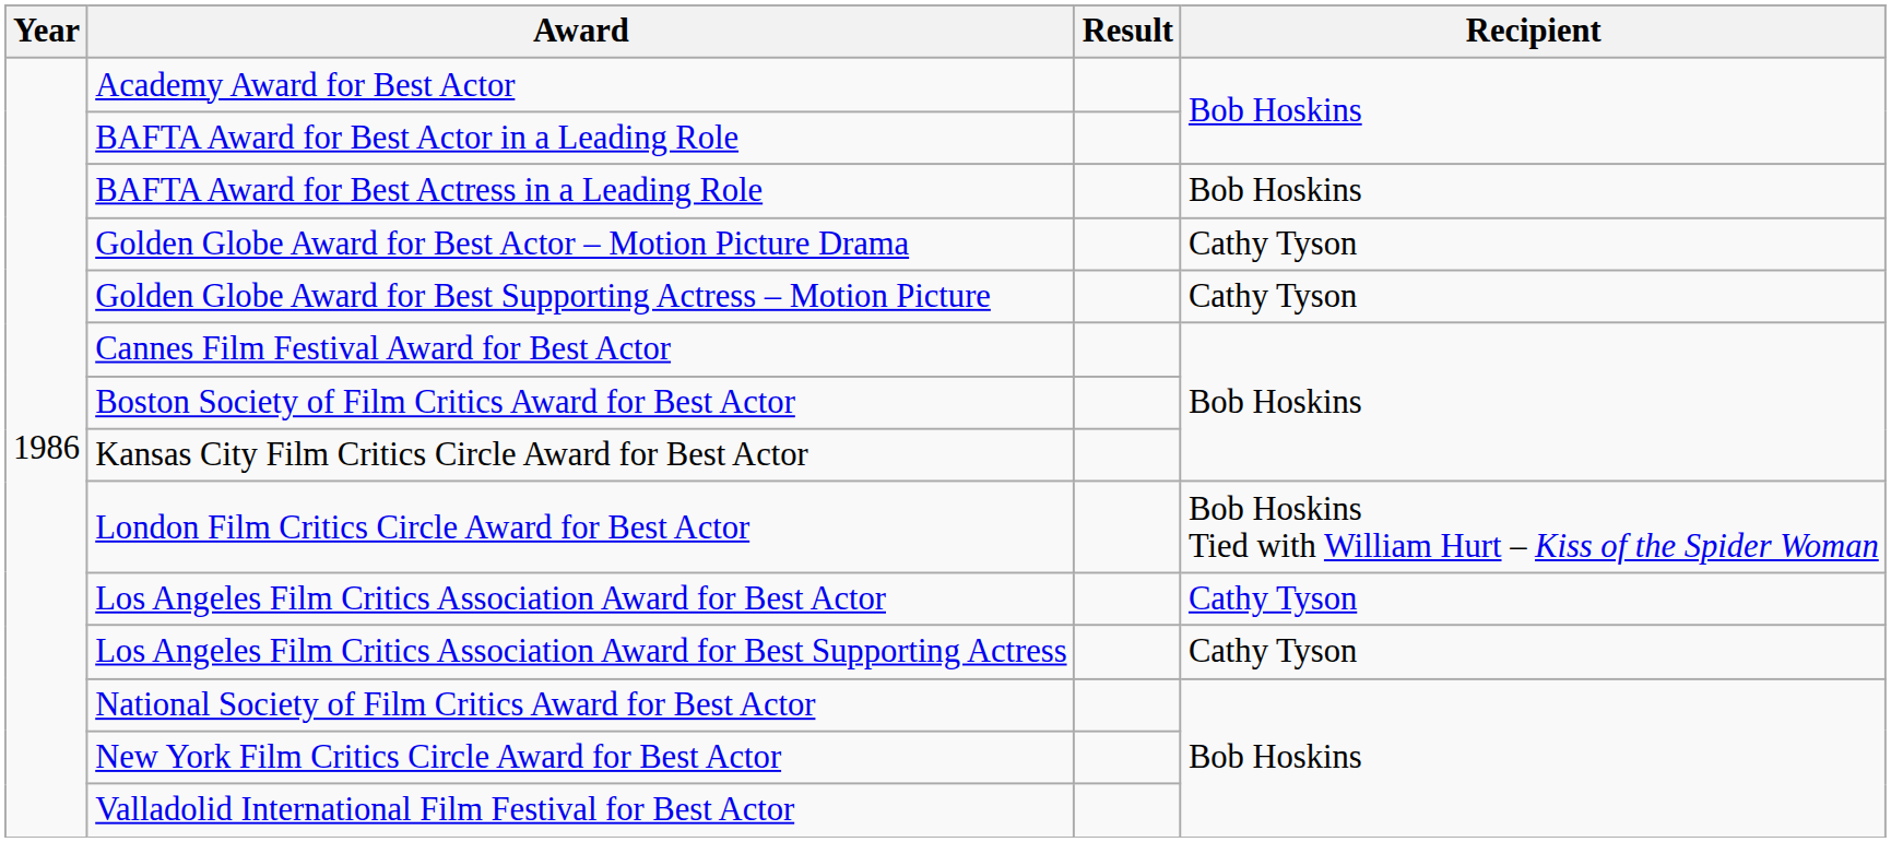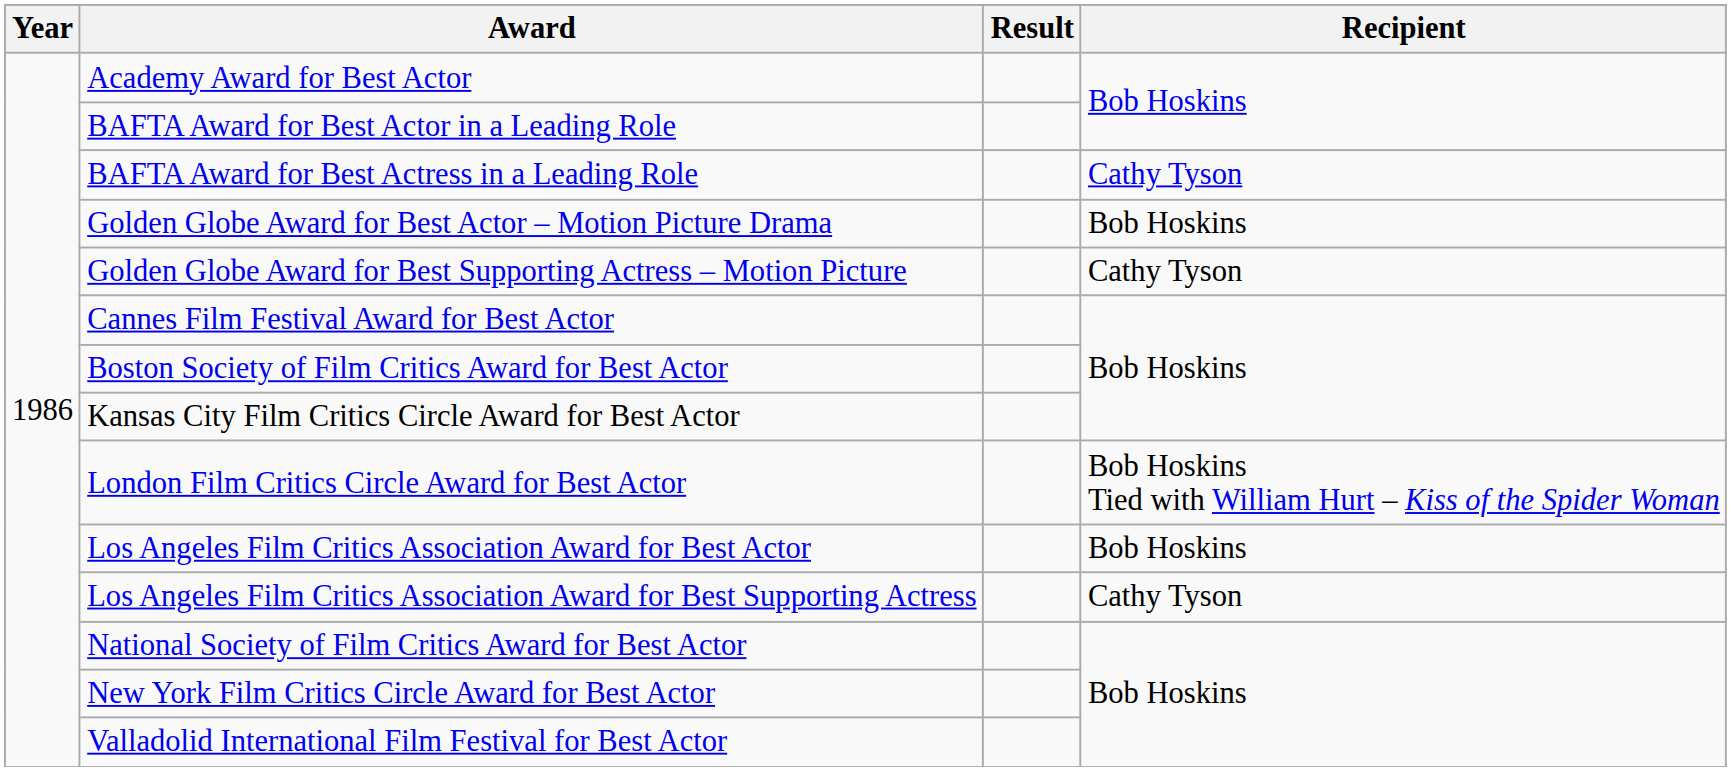BAFTA Award for Best Actress in a Leading Role | Recipient: Bob Hoskins -> Cathy Tyson
Golden Globe Award for Best Actor – Motion Picture Drama | Recipient: Cathy Tyson -> Bob Hoskins
Los Angeles Film Critics Association Award for Best Actor | Recipient: Cathy Tyson -> Bob Hoskins
